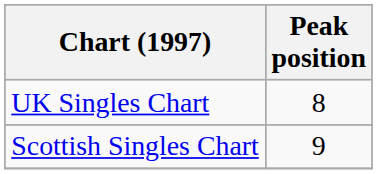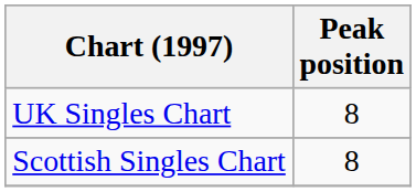Scottish Singles Chart | Peak position: 9 -> 8
